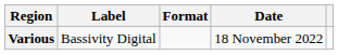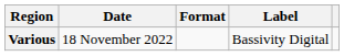columns swapped: Date <-> Label
